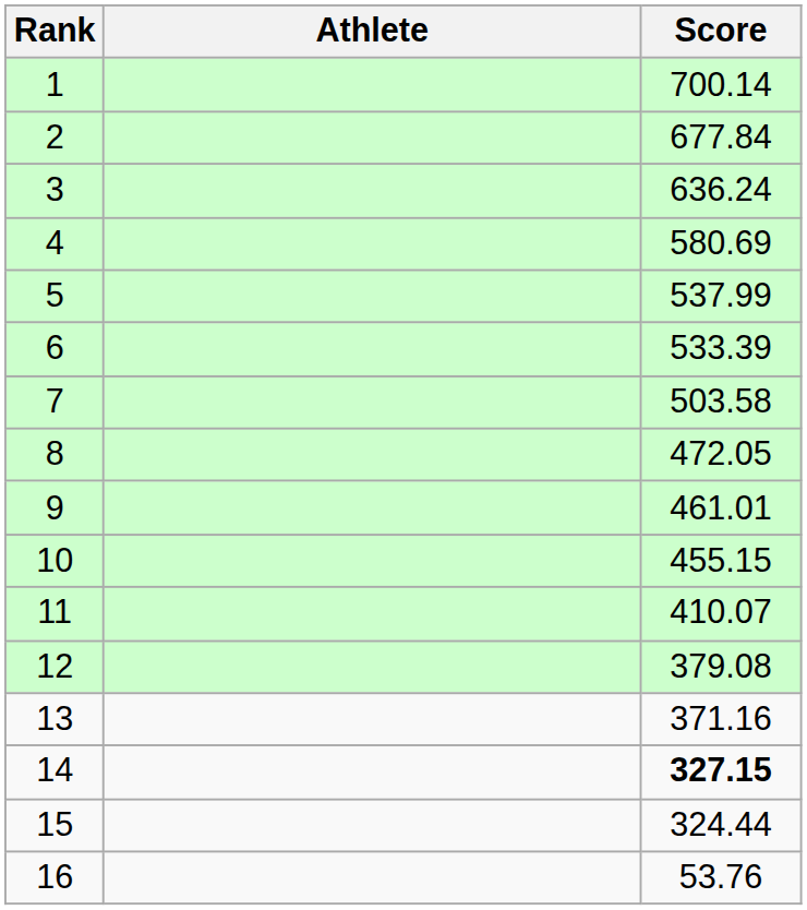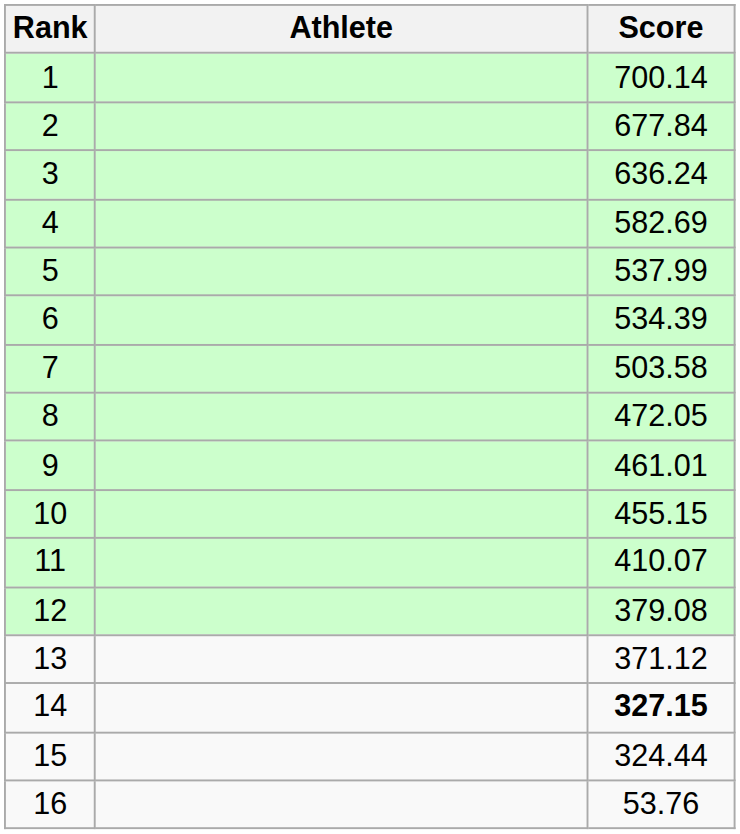4 | Score: 580.69 -> 582.69
6 | Score: 533.39 -> 534.39
13 | Score: 371.16 -> 371.12
